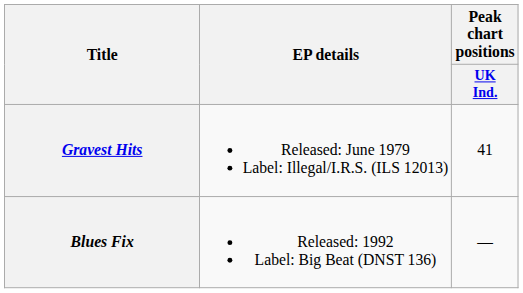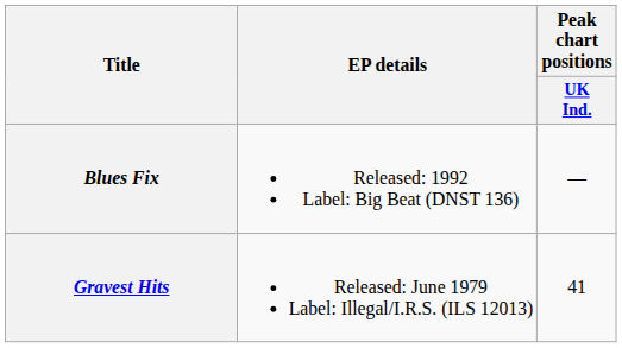rows swapped: Gravest Hits <-> Blues Fix
